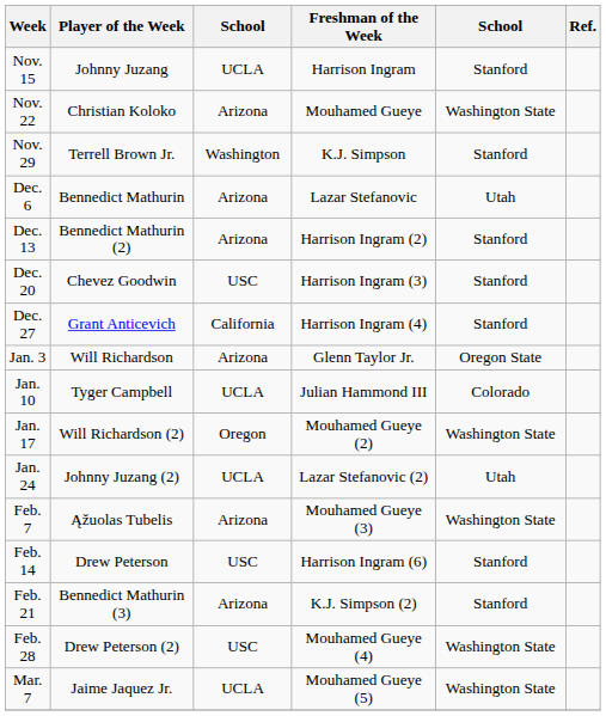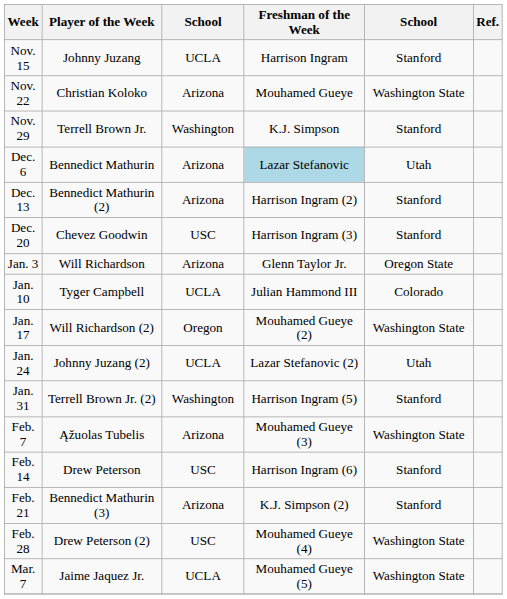Dec. 6 | Freshman of the Week: no background -> lightblue background
- row: Dec. 27 | Grant Anticevich | California | Harrison Ingram (4) | Stanford
+ row: Jan. 31 | Terrell Brown Jr. (2) | Washington | Harrison Ingram (5) | Stanford
